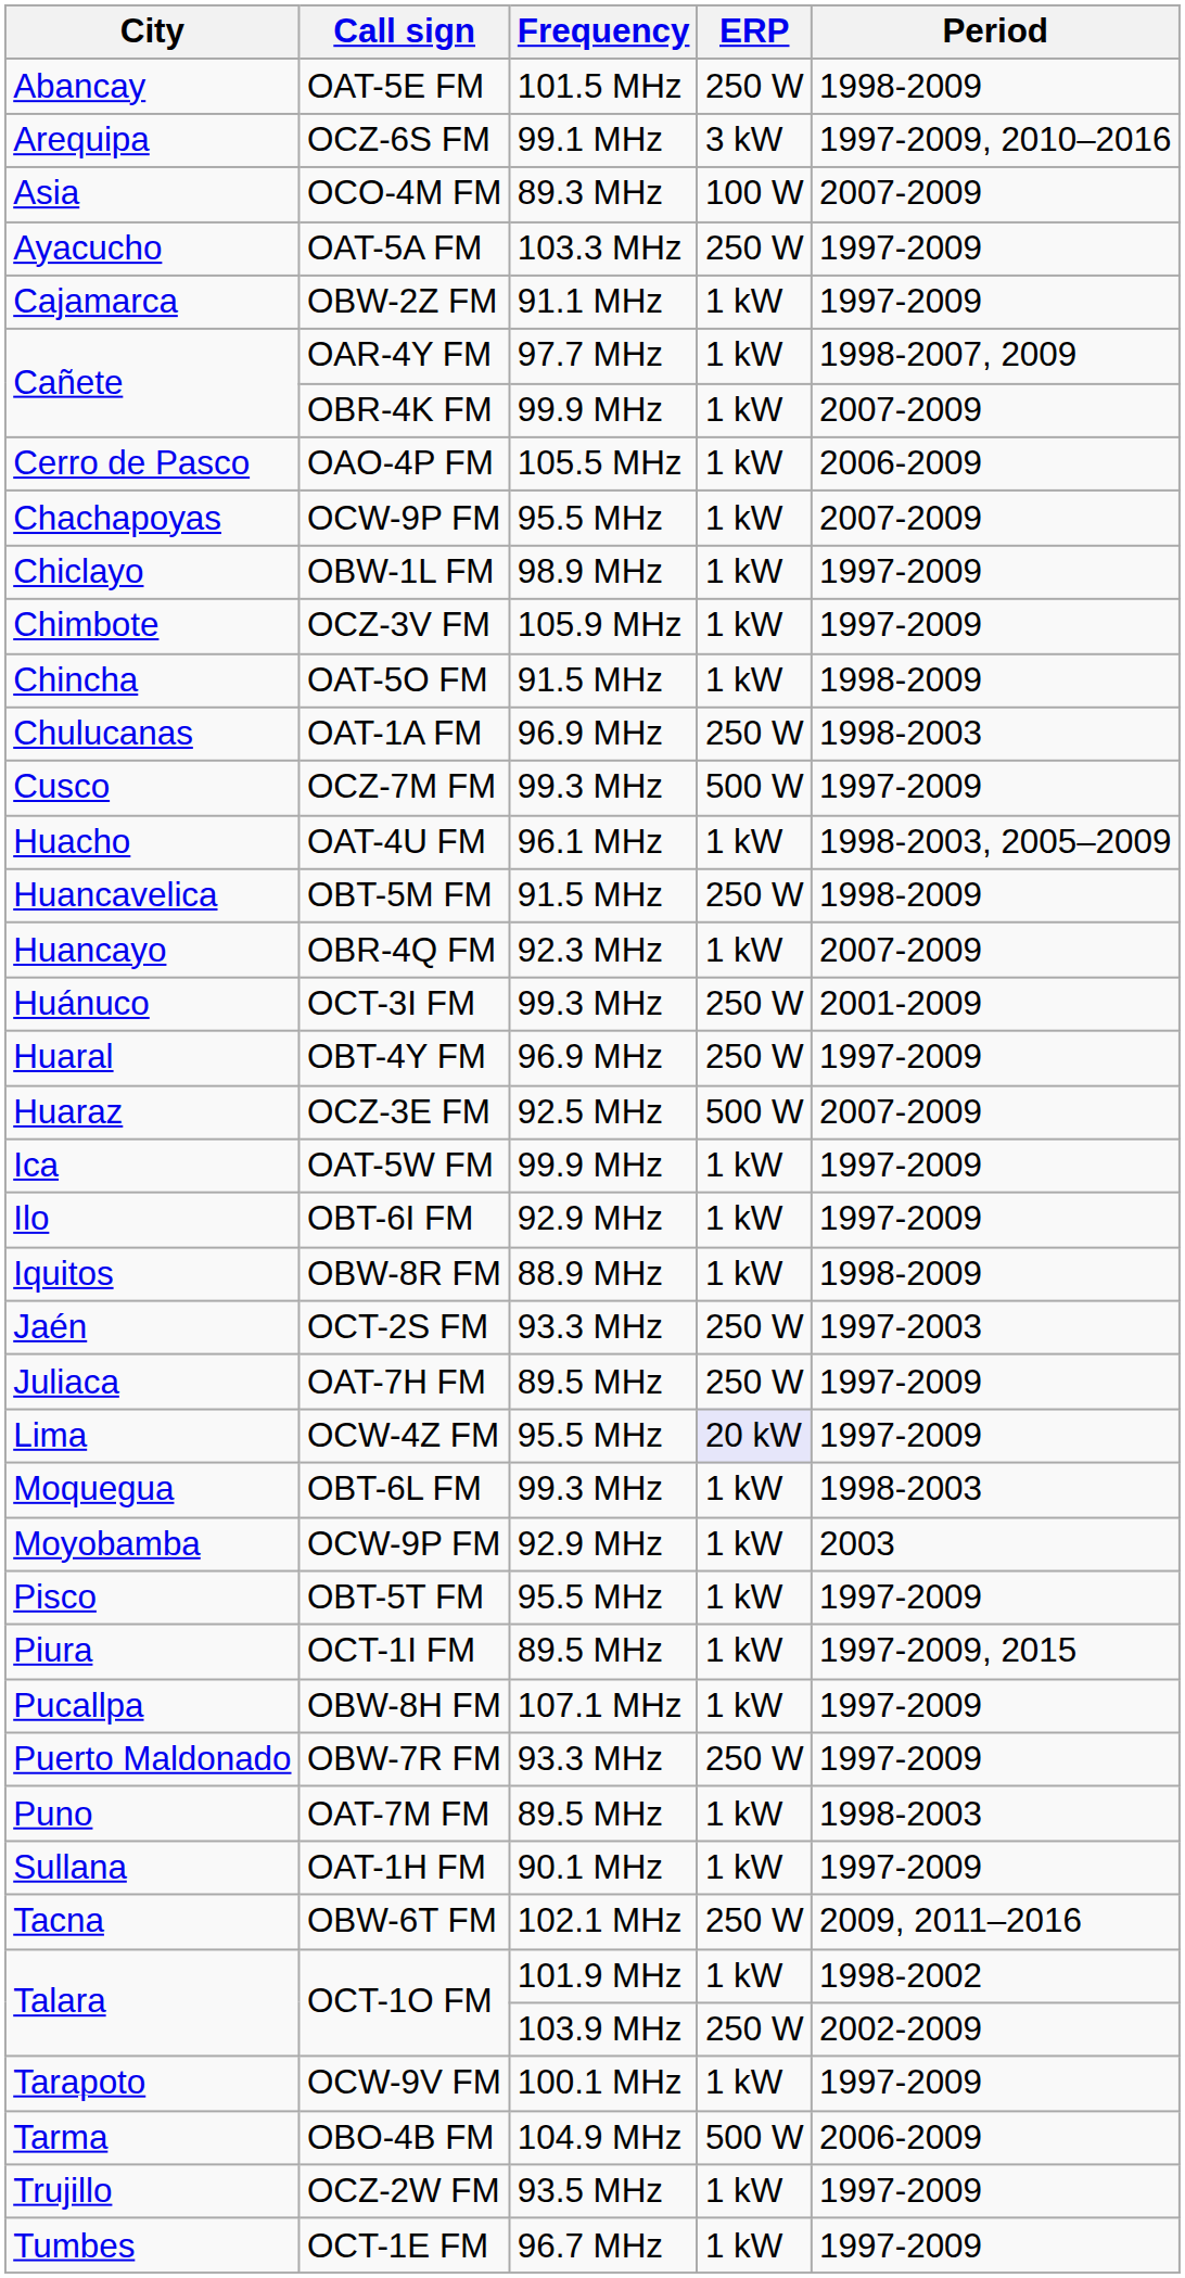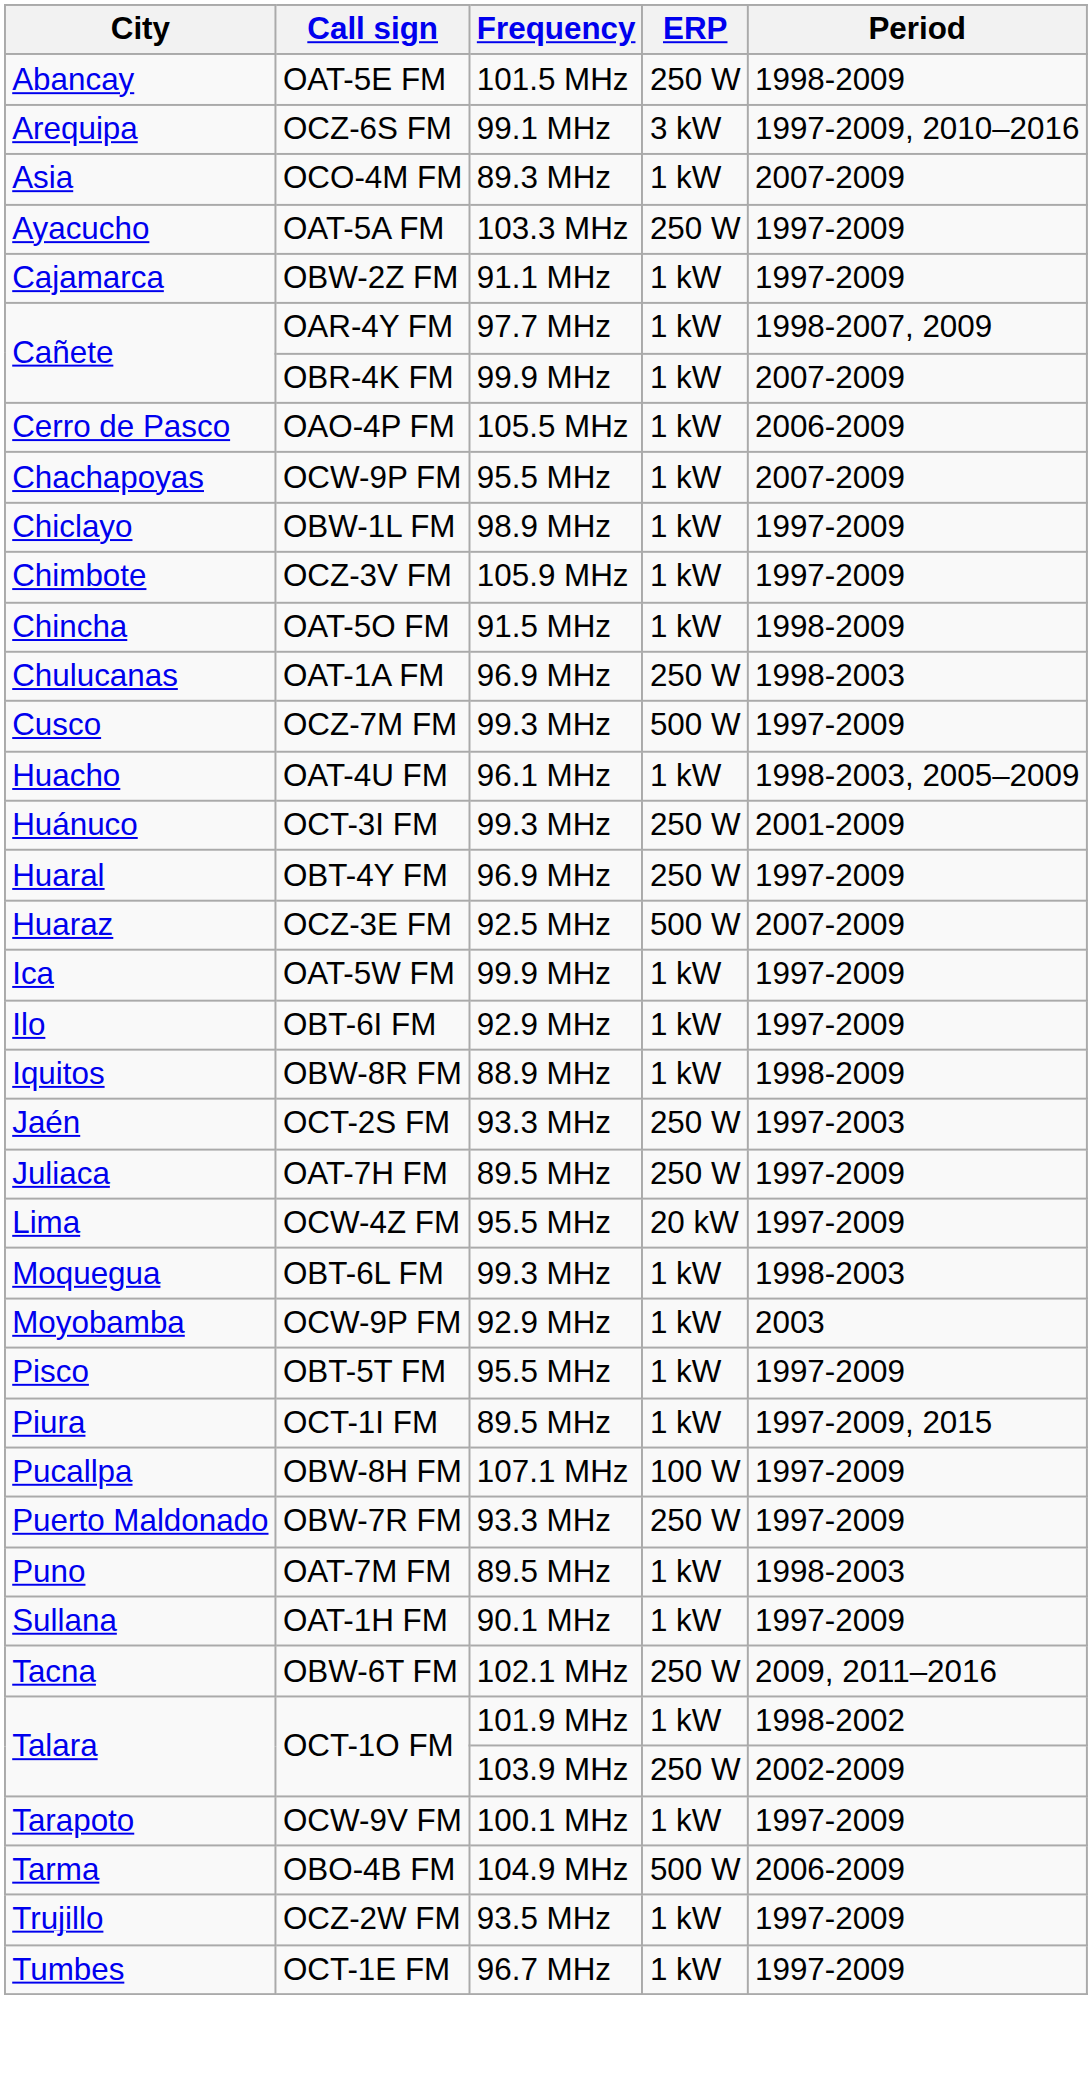Asia | ERP: 100 W -> 1 kW
- row: Huancavelica | OBT-5M FM | 91.5 MHz | 250 W | 1998-2009
- row: Huancayo | OBR-4Q FM | 92.3 MHz | 1 kW | 2007-2009
Lima | ERP: lavender background -> no background
Pucallpa | ERP: 1 kW -> 100 W
